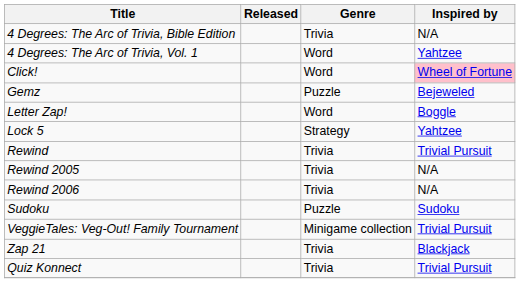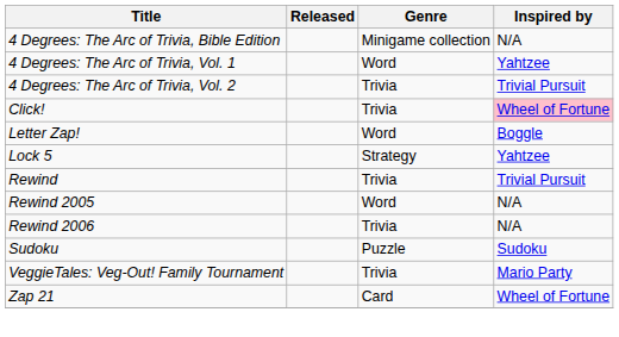4 Degrees: The Arc of Trivia, Bible Edition | Genre: Trivia -> Minigame collection
+ row: 4 Degrees: The Arc of Trivia, Vol. 2 | Trivia | Trivial Pursuit
Click! | Genre: Word -> Trivia
- row: Gemz | Puzzle | Bejeweled
Rewind 2005 | Genre: Trivia -> Word
VeggieTales: Veg-Out! Family Tournament | Genre: Minigame collection -> Trivia
VeggieTales: Veg-Out! Family Tournament | Inspired by: Trivial Pursuit -> Mario Party
Zap 21 | Genre: Trivia -> Card
Zap 21 | Inspired by: Blackjack -> Wheel of Fortune
- row: Quiz Konnect | Trivia | Trivial Pursuit
